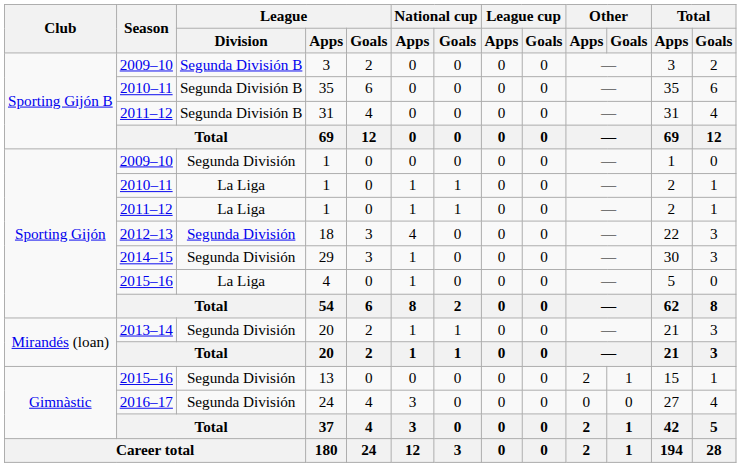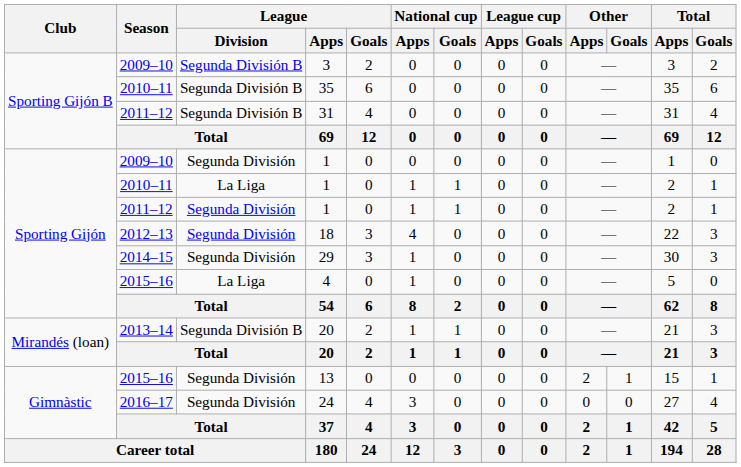2011–12 / 1 | League / Division: La Liga -> Segunda División
2013–14 / 20 | League / Division: Segunda División -> Segunda División B
